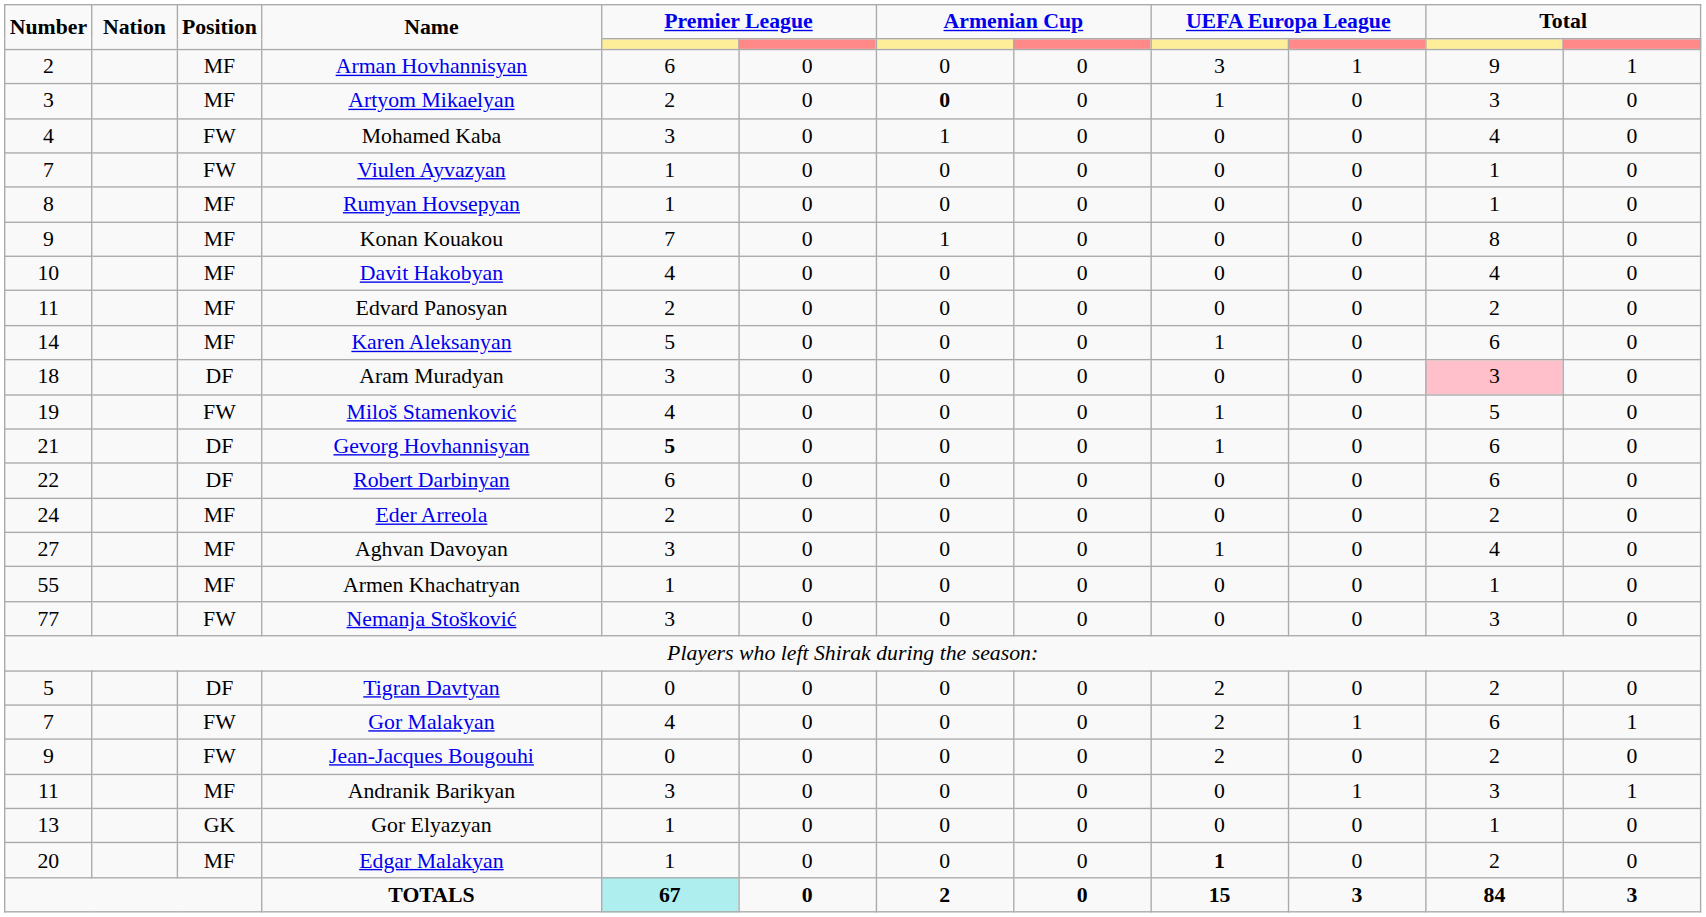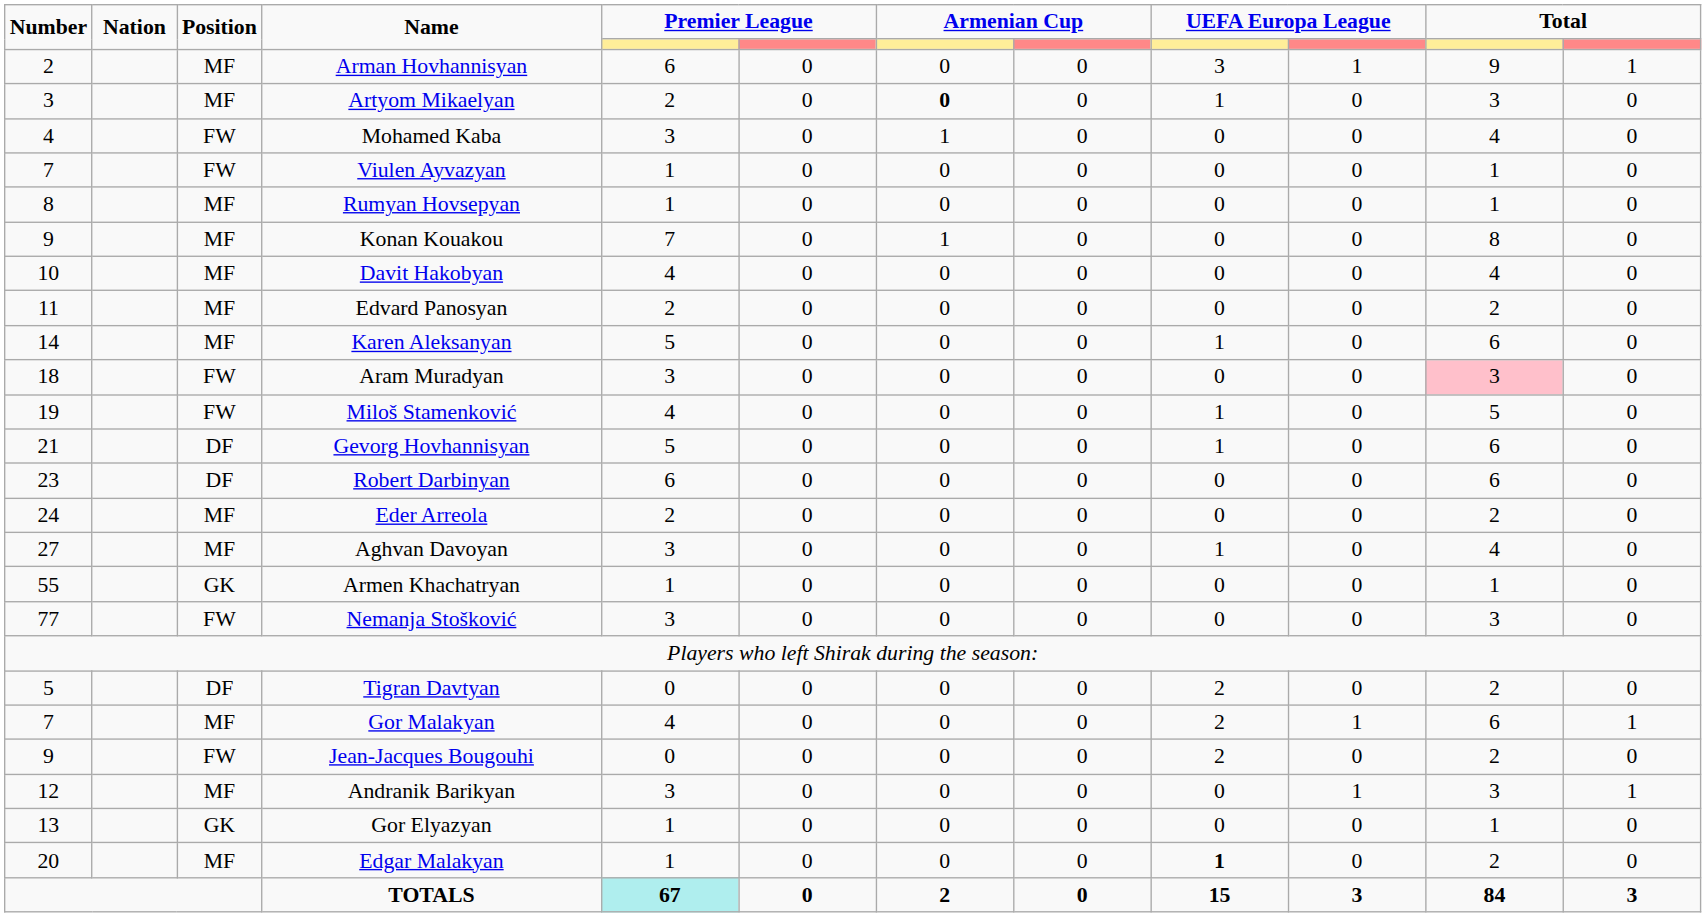Aram Muradyan | Position: DF -> FW
Gevorg Hovhannisyan | column 5: bold -> normal
Robert Darbinyan | Number: 22 -> 23
Armen Khachatryan | Position: MF -> GK
Gor Malakyan | Position: FW -> MF
Andranik Barikyan | Number: 11 -> 12
